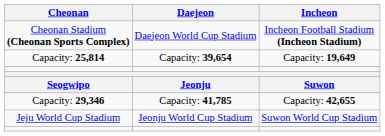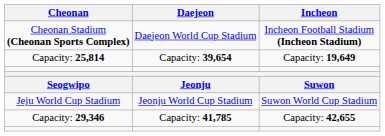rows swapped: Jeju World Cup Stadium <-> Capacity: 29,346
